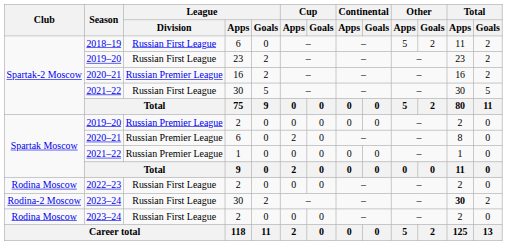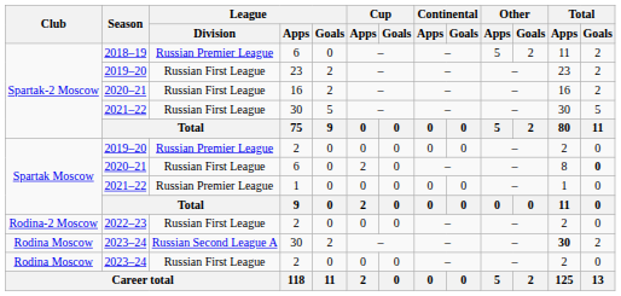2018–19 | League / Division: Russian First League -> Russian Premier League
2020–21 / 16 | League / Division: Russian Premier League -> Russian First League
2020–21 / 6 | League / Division: Russian Premier League -> Russian First League
2020–21 / 6 | Total / Goals: normal -> bold
2022–23 | Club: Rodina Moscow -> Rodina-2 Moscow
2023–24 / 30 | Club: Rodina-2 Moscow -> Rodina Moscow
2023–24 / 30 | League / Division: Russian First League -> Russian Second League A
